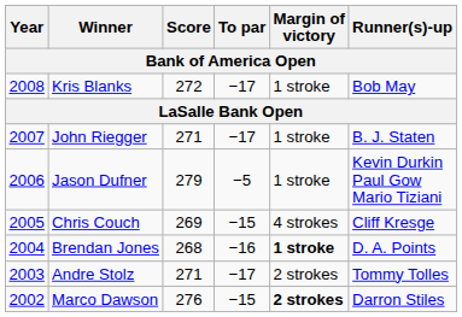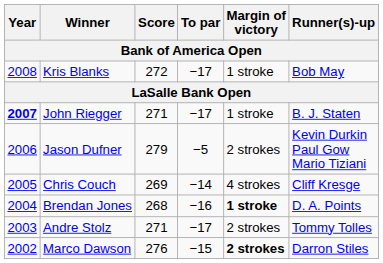John Riegger | Year: normal -> bold
Jason Dufner | Margin of victory: 1 stroke -> 2 strokes
Chris Couch | To par: −15 -> −14
